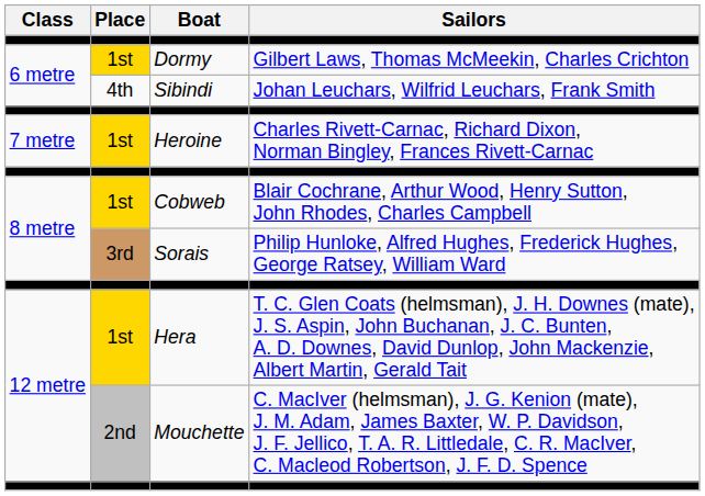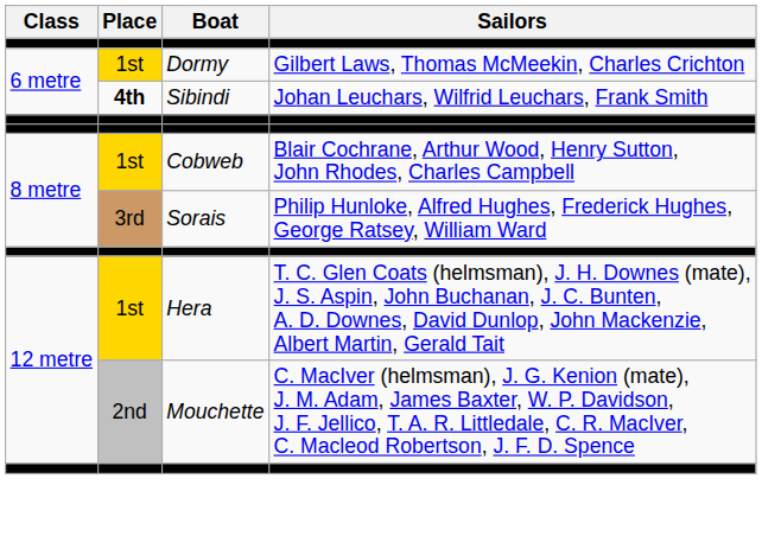Sibindi | Place: normal -> bold
- row: 7 metre | 1st | Heroine | Charles Rivett-Carnac, Richard Dixon, Norman Bingley, Frances Rivett-Carnac
